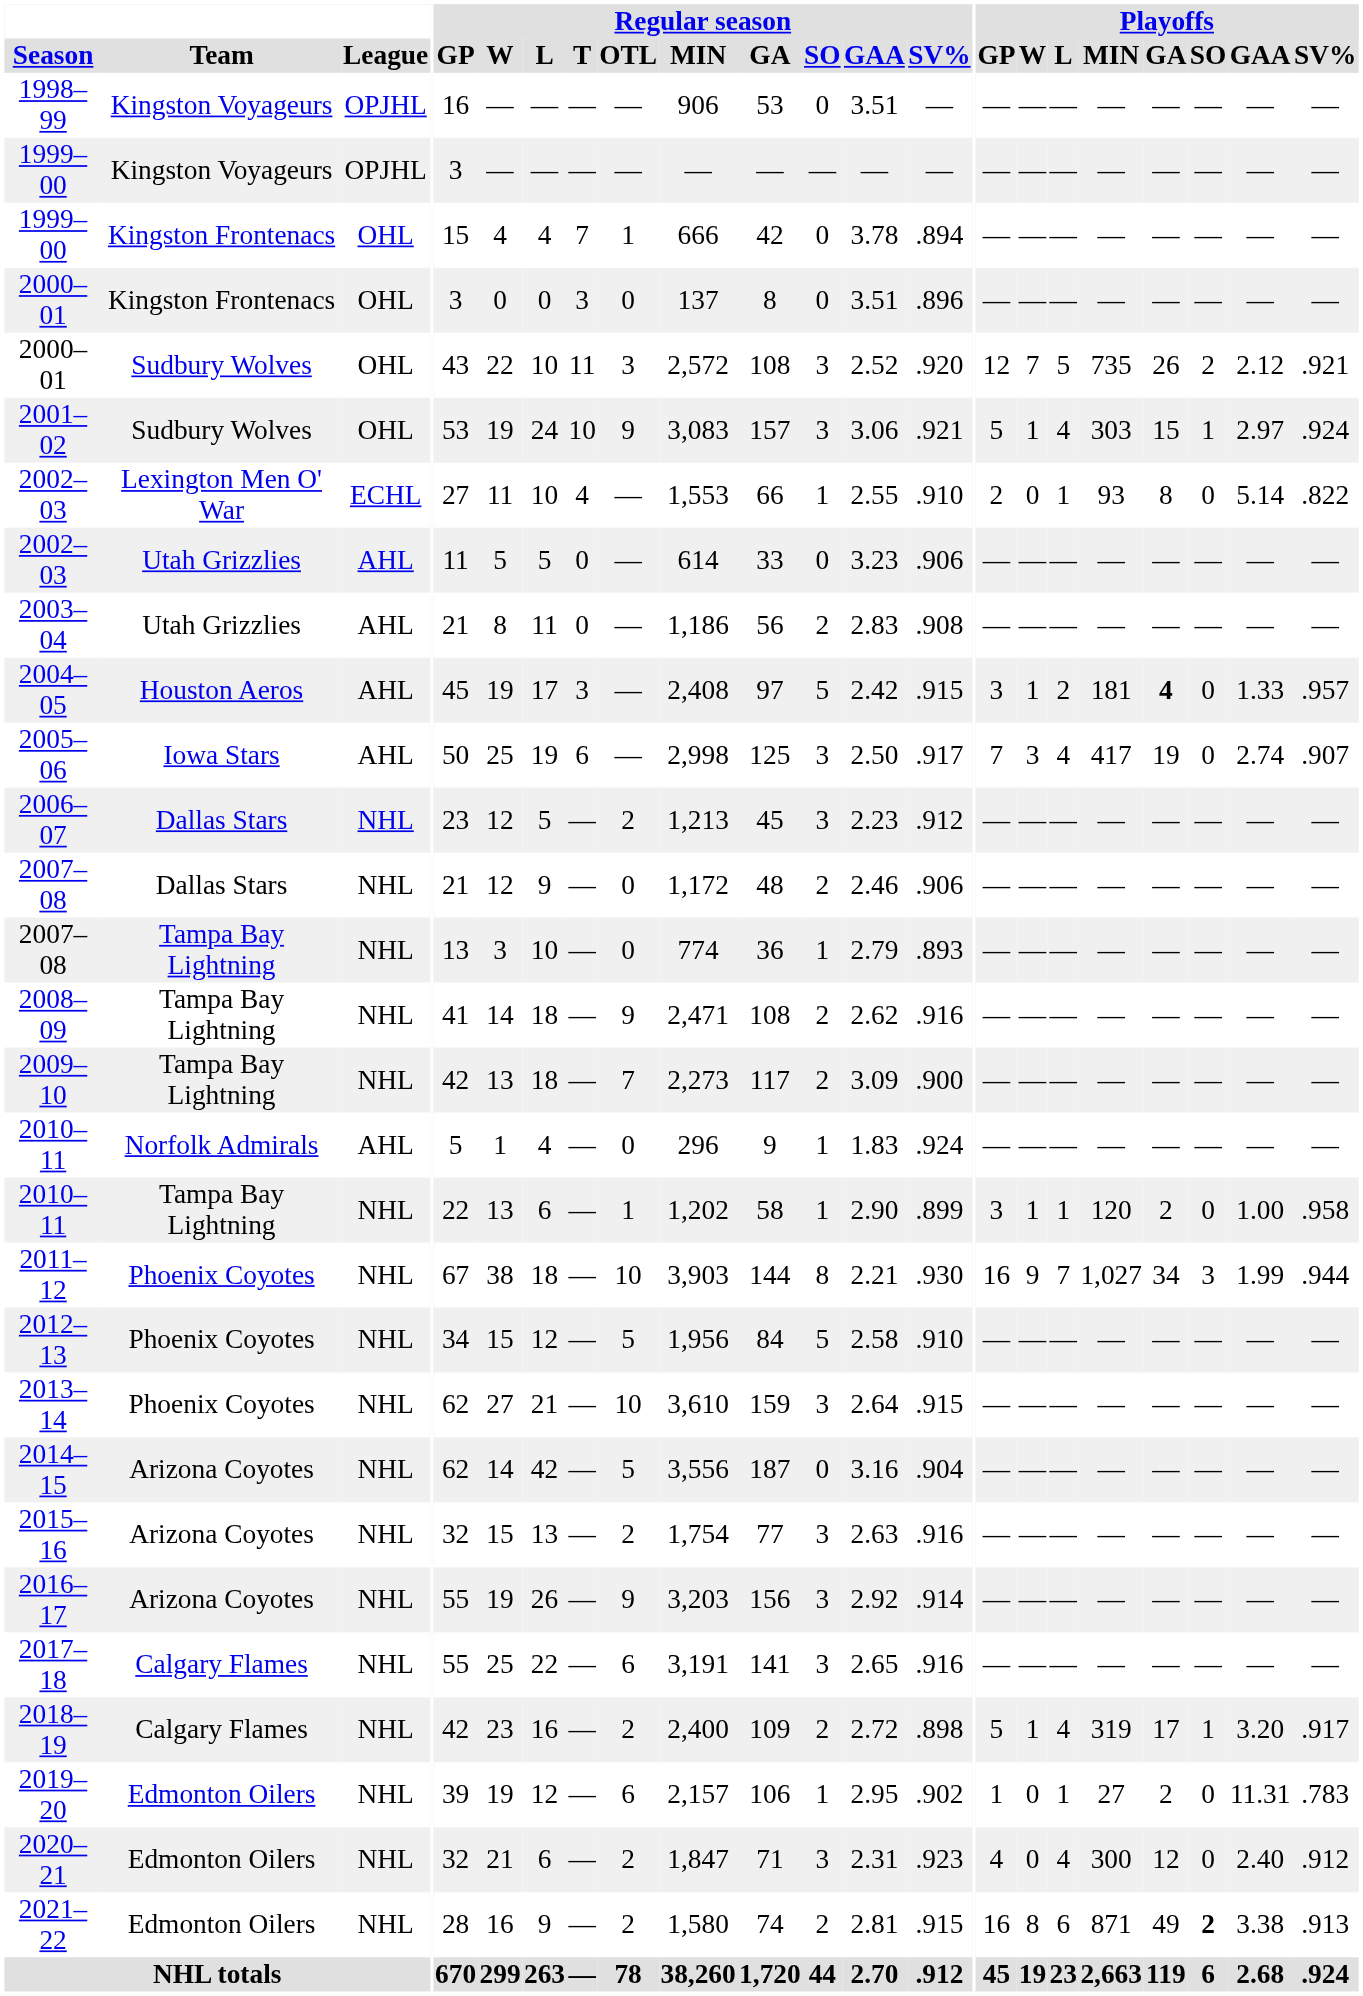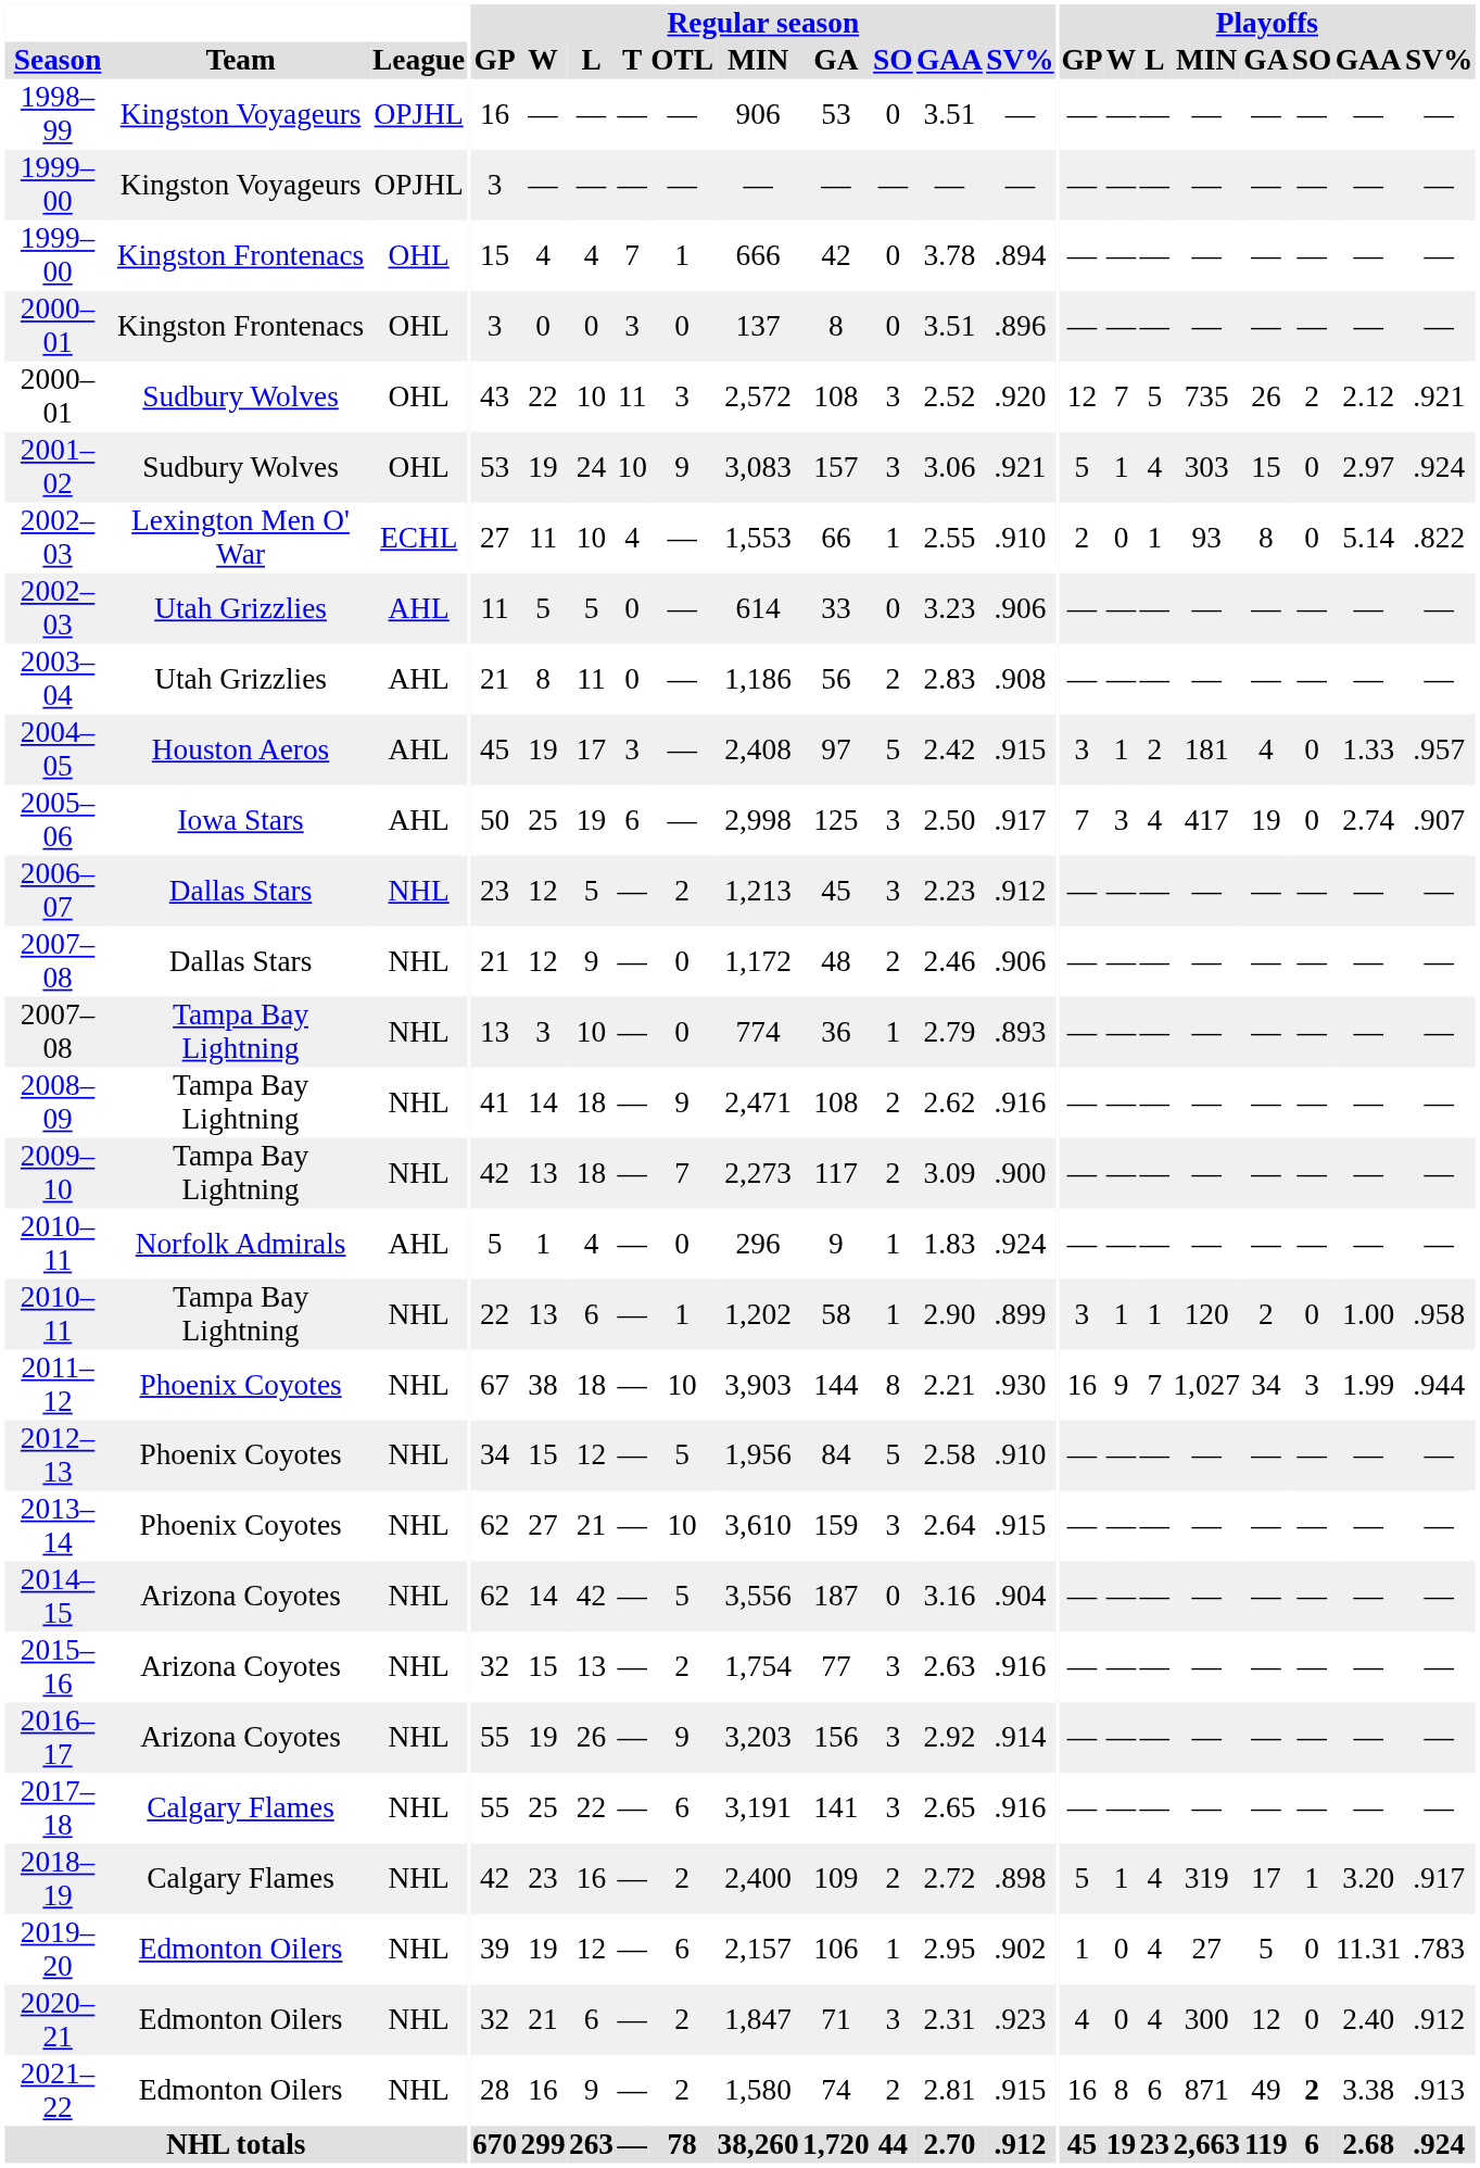2001–02 | Playoffs / SO: 1 -> 0
2004–05 | Playoffs / GA: bold -> normal
2019–20 | Playoffs / L: 1 -> 4
2019–20 | Playoffs / GA: 2 -> 5
